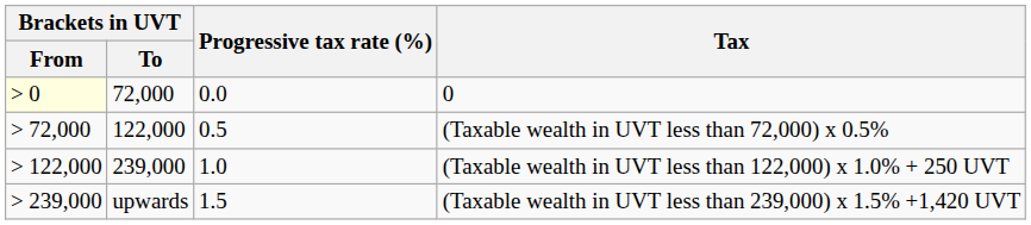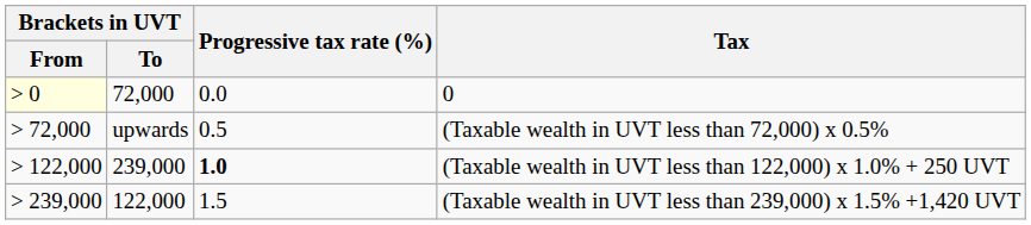(Taxable wealth in UVT less than 72,000) x 0.5% | Brackets in UVT / To: 122,000 -> upwards
(Taxable wealth in UVT less than 122,000) x 1.0% + 250 UVT | Progressive tax rate (%): normal -> bold
(Taxable wealth in UVT less than 239,000) x 1.5% +1,420 UVT | Brackets in UVT / To: upwards -> 122,000
